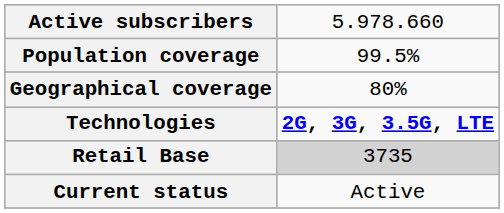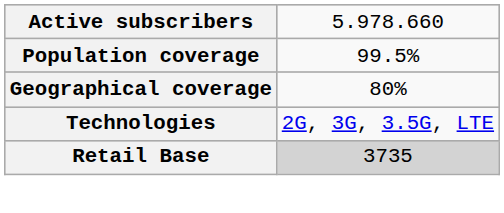Technologies | column 2: bold -> normal
- row: Current status | Active
